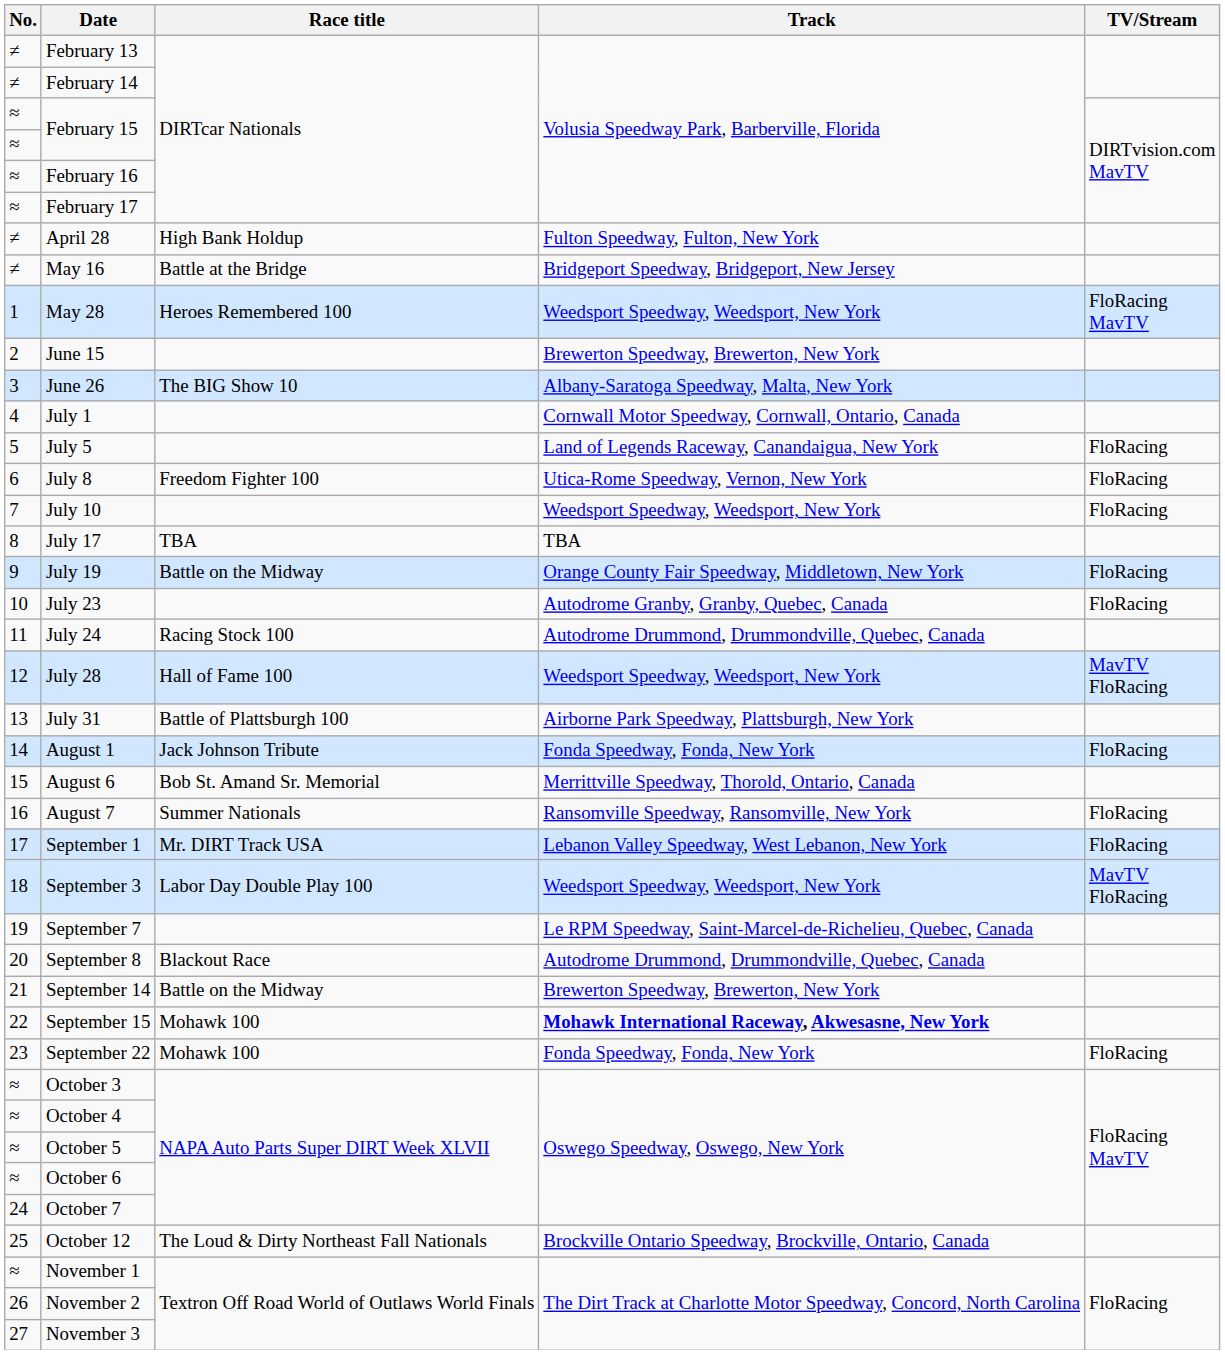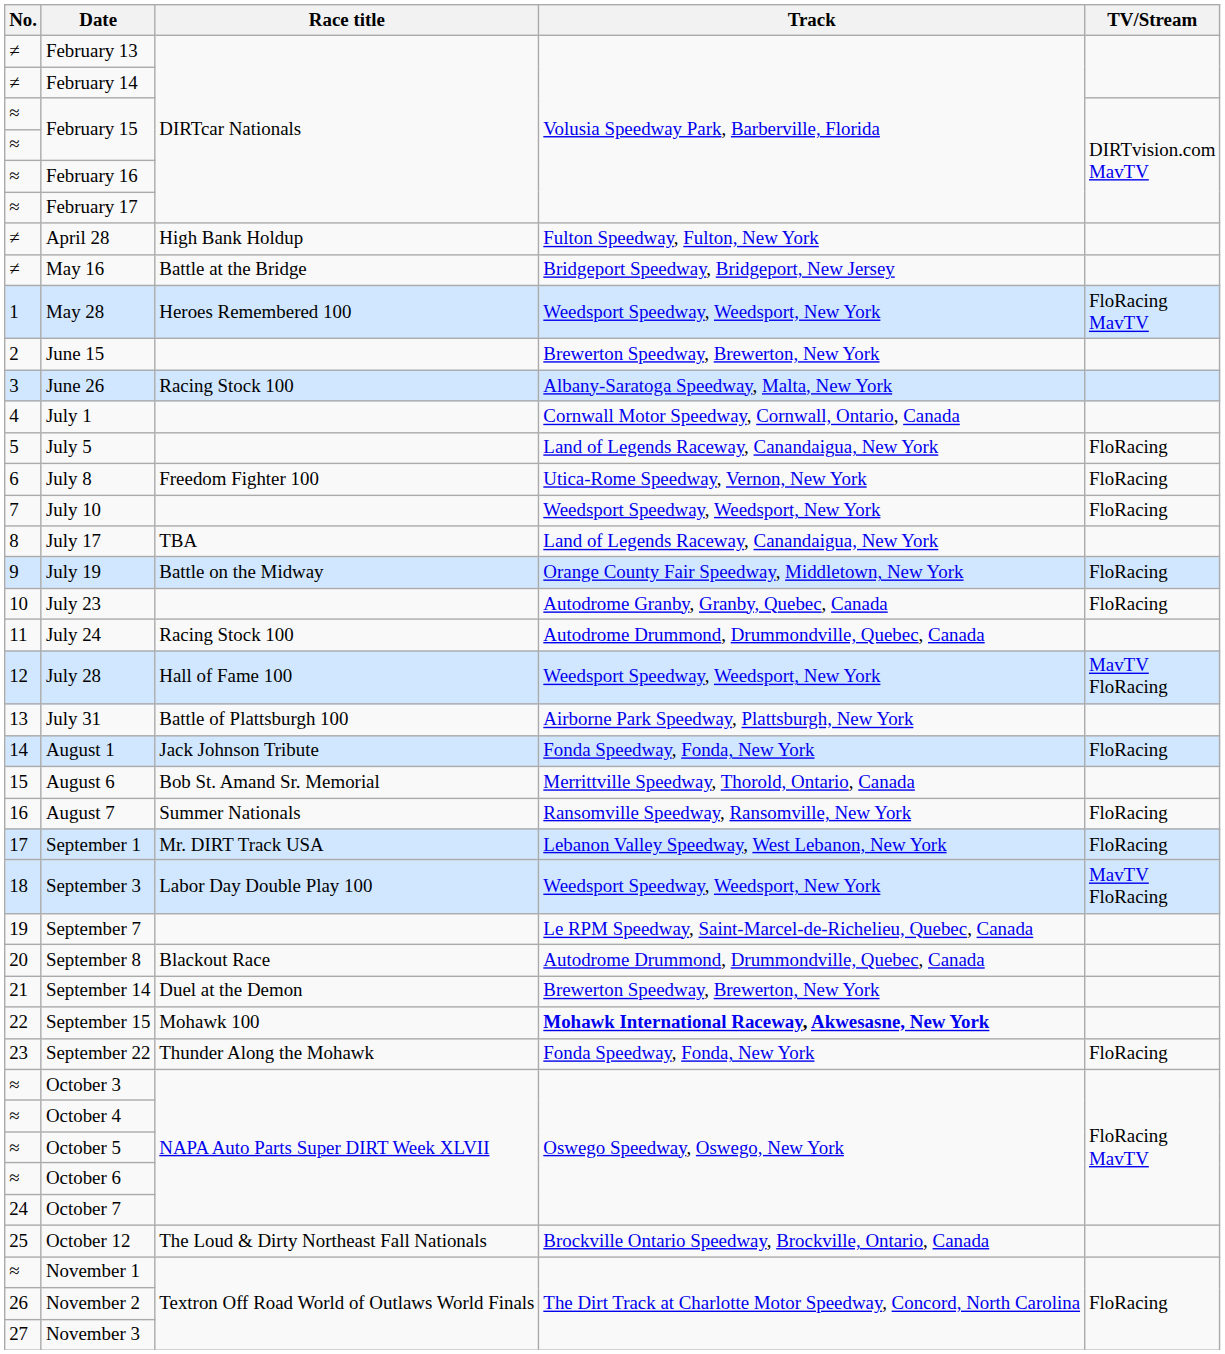June 26 | Race title: The BIG Show 10 -> Racing Stock 100
July 17 | Track: TBA -> Land of Legends Raceway, Canandaigua, New York
September 14 | Race title: Battle on the Midway -> Duel at the Demon
September 22 | Race title: Mohawk 100 -> Thunder Along the Mohawk
